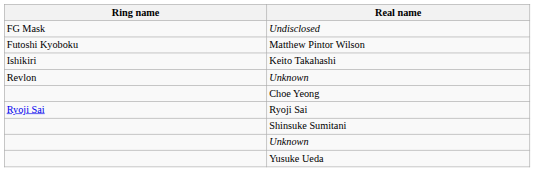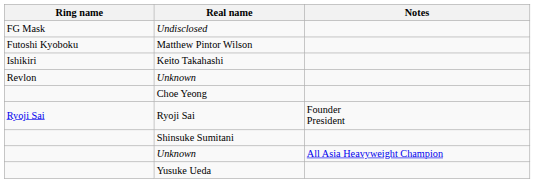+ column: Notes | Founder President | All Asia Heavyweight Champion
